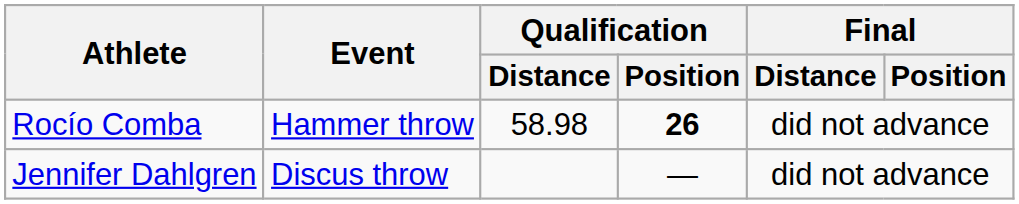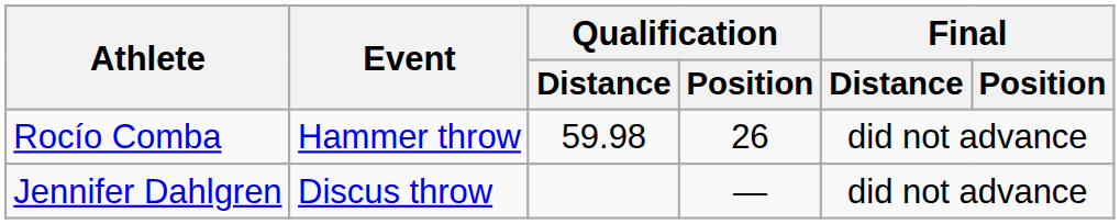Rocío Comba | Qualification / Distance: 58.98 -> 59.98
Rocío Comba | Qualification / Position: bold -> normal
